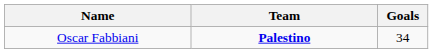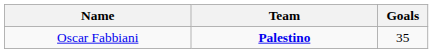Oscar Fabbiani | Goals: 34 -> 35
